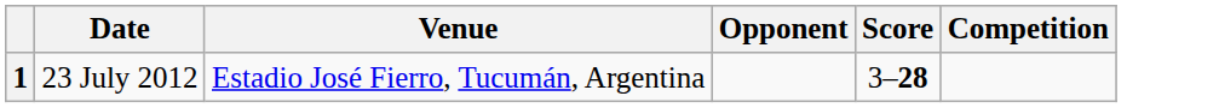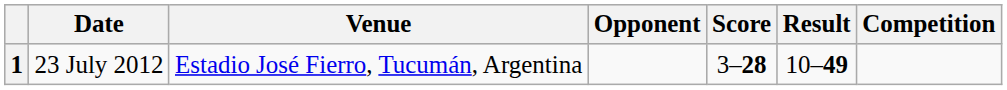+ column: Result | 10–49
